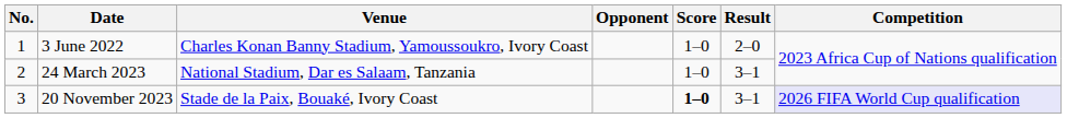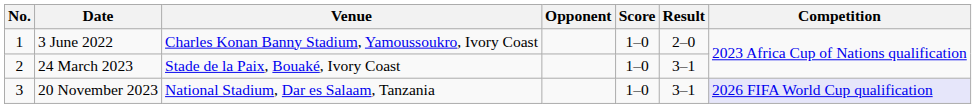24 March 2023 | Venue: National Stadium, Dar es Salaam, Tanzania -> Stade de la Paix, Bouaké, Ivory Coast
20 November 2023 | Venue: Stade de la Paix, Bouaké, Ivory Coast -> National Stadium, Dar es Salaam, Tanzania
20 November 2023 | Score: bold -> normal
